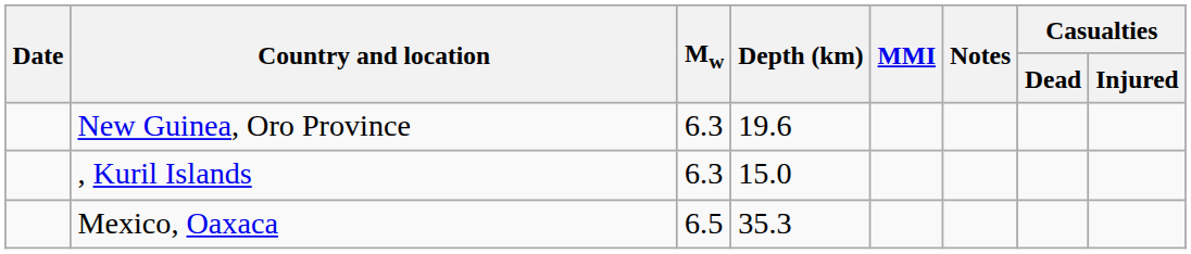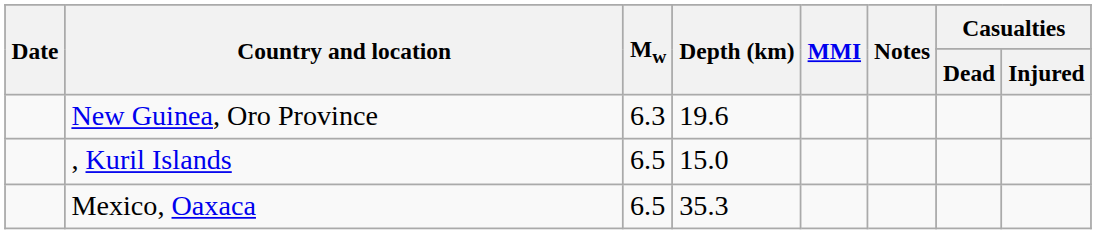, Kuril Islands | Mw: 6.3 -> 6.5
